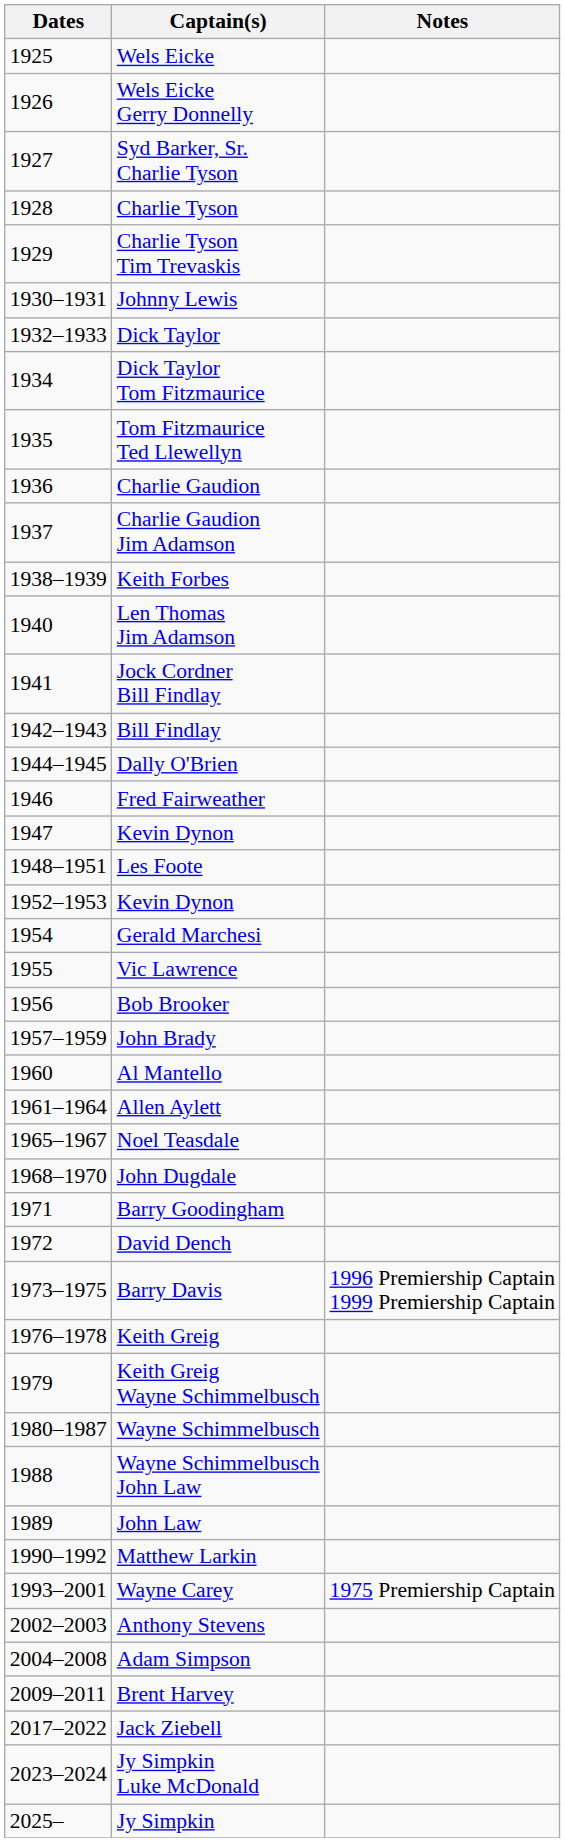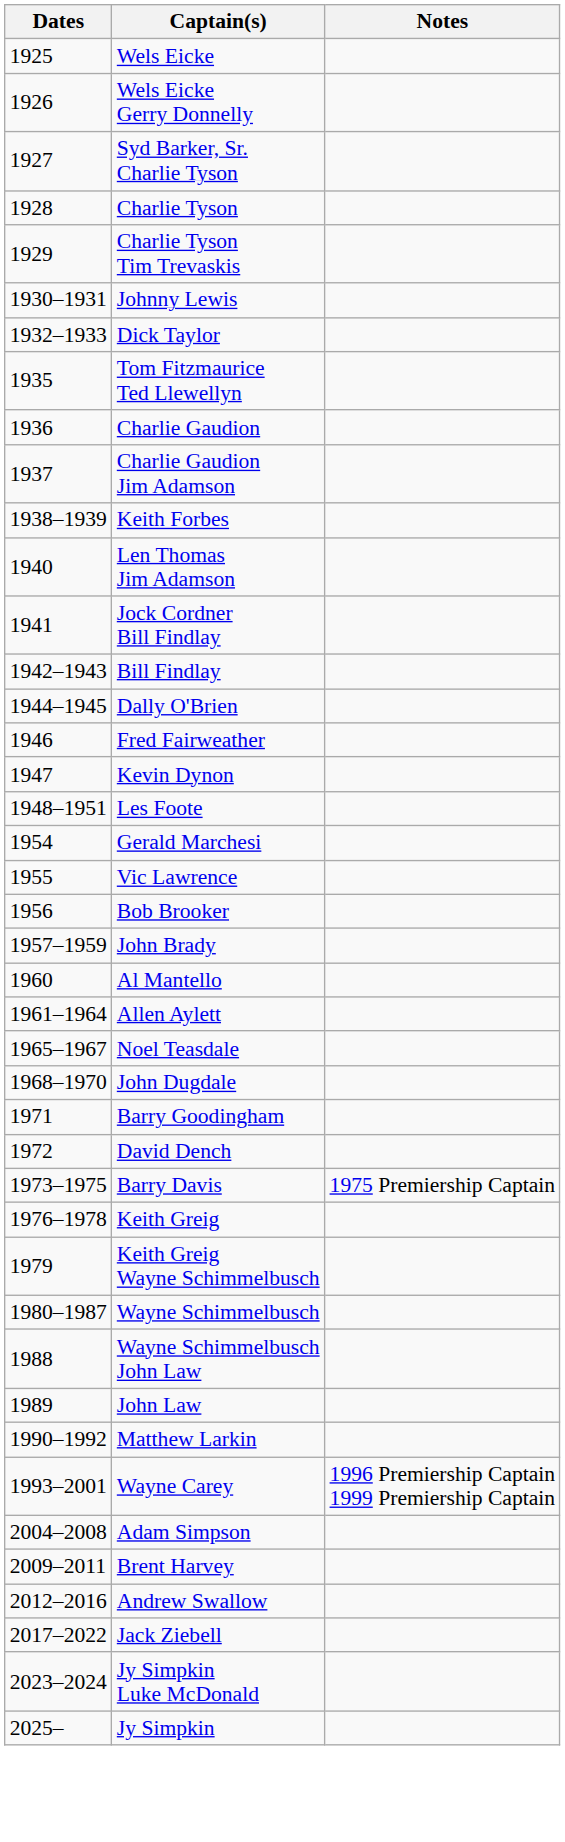- row: 1934 | Dick Taylor Tom Fitzmaurice
- row: 1952–1953 | Kevin Dynon
Barry Davis | Notes: 1996 Premiership Captain 1999 Premiership Captain -> 1975 Premiership Captain
Wayne Carey | Notes: 1975 Premiership Captain -> 1996 Premiership Captain 1999 Premiership Captain
- row: 2002–2003 | Anthony Stevens
+ row: 2012–2016 | Andrew Swallow
